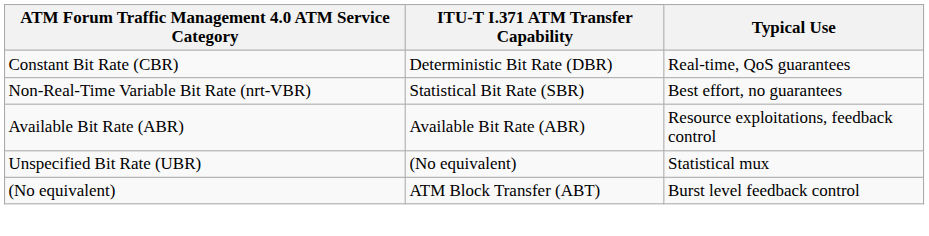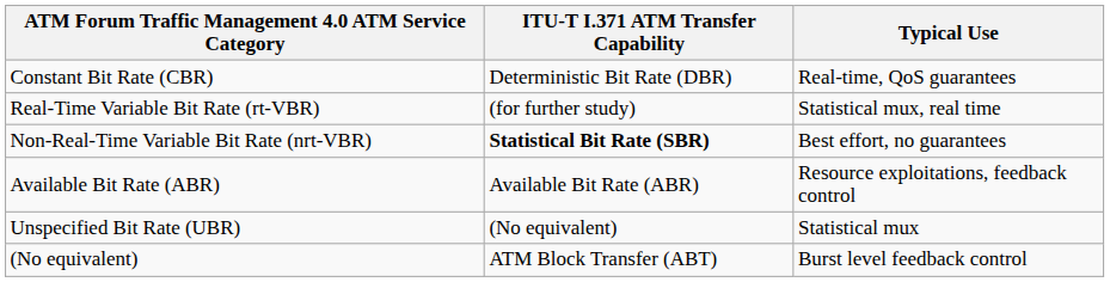+ row: Real-Time Variable Bit Rate (rt-VBR) | (for further study) | Statistical mux, real time
Non-Real-Time Variable Bit Rate (nrt-VBR) | ITU-T I.371 ATM Transfer Capability: normal -> bold
